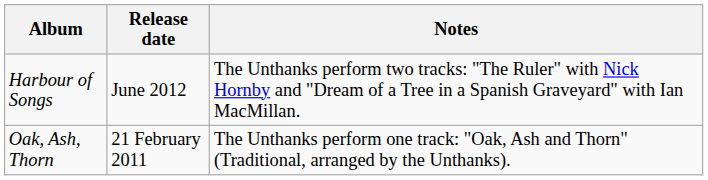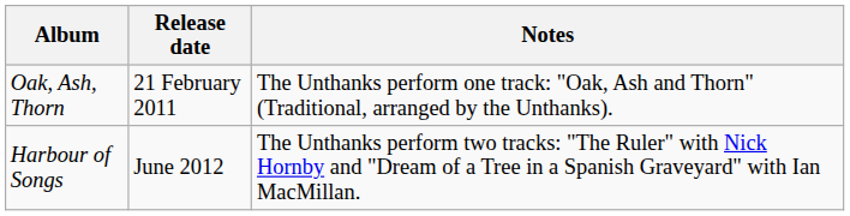rows swapped: Oak, Ash, Thorn <-> Harbour of Songs
